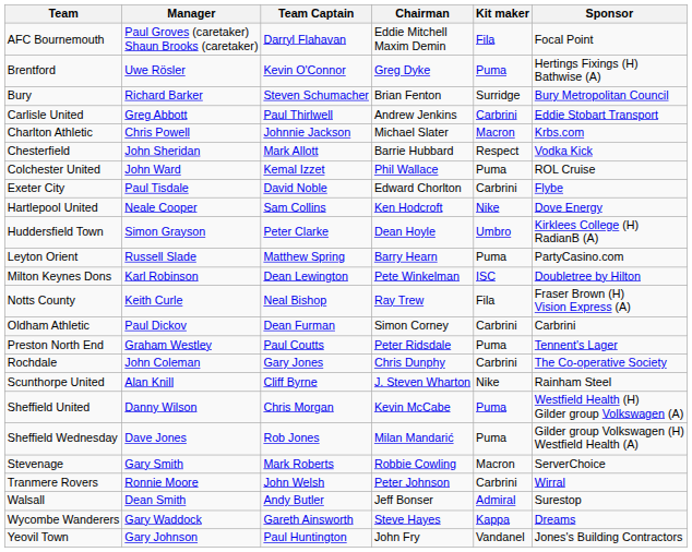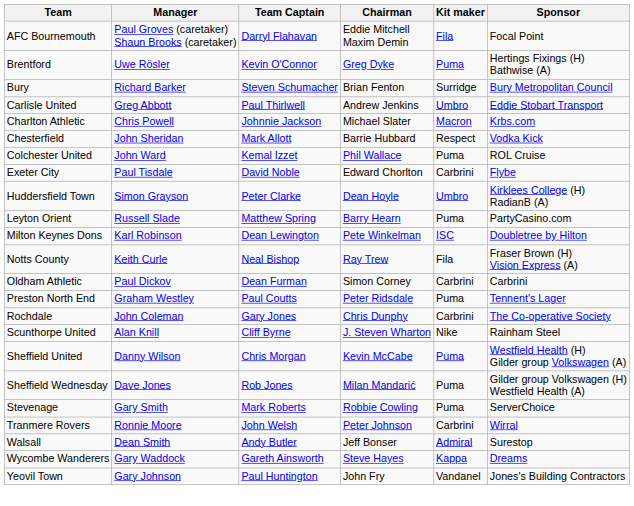Carlisle United | Kit maker: Carbrini -> Umbro
- row: Hartlepool United | Neale Cooper | Sam Collins | Ken Hodcroft | Nike | Dove Energy
Stevenage | Kit maker: Macron -> Puma
